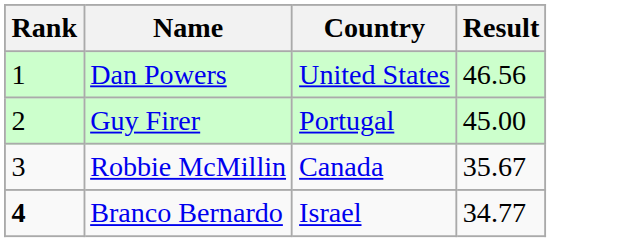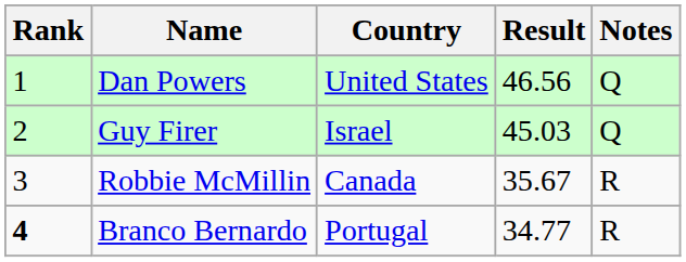+ column: Notes | Q | Q | R | R
Guy Firer | Country: Portugal -> Israel
Guy Firer | Result: 45.00 -> 45.03
Branco Bernardo | Country: Israel -> Portugal
